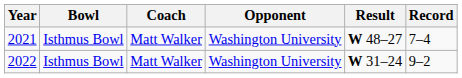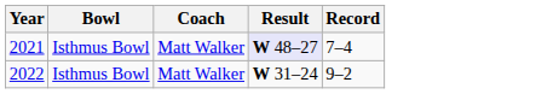- column: Opponent | Washington University | Washington University
2021 | Result: no background -> lavender background
